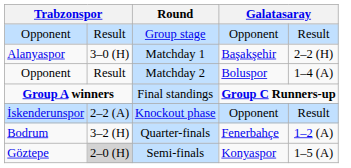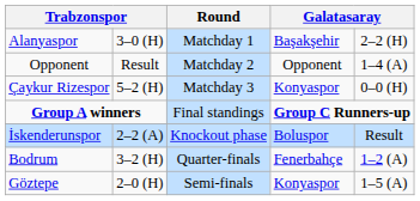- row: Opponent | Result | Group stage | Opponent | Result
Matchday 2 | column 4: Boluspor -> Opponent
+ row: Çaykur Rizespor | 5–2 (H) | Matchday 3 | Konyaspor | 0–0 (H)
Knockout phase | column 4: Opponent -> Boluspor
Semi-finals | column 2: lightgrey background -> no background
